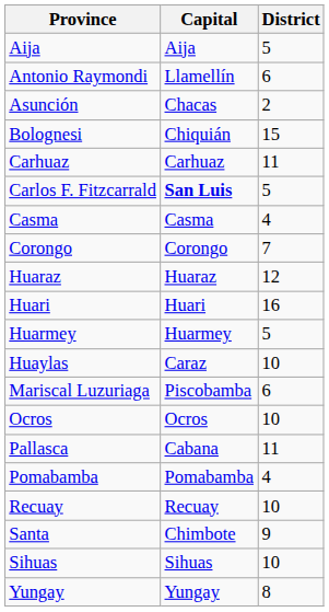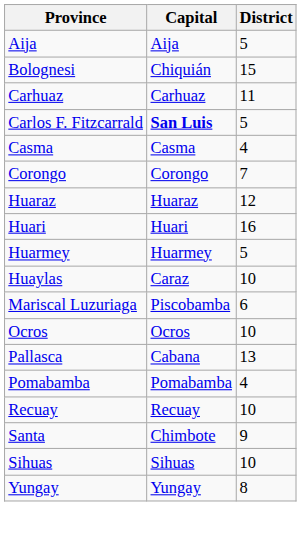- row: Antonio Raymondi | Llamellín | 6
- row: Asunción | Chacas | 2
Pallasca | District: 11 -> 13
